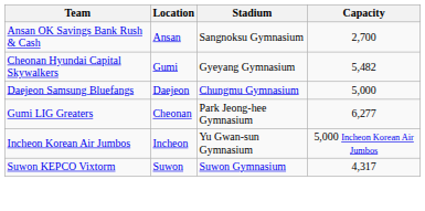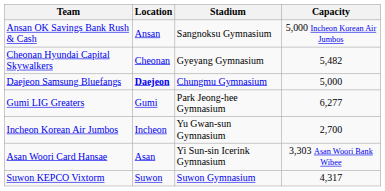Ansan OK Savings Bank Rush & Cash | Capacity: 2,700 -> 5,000 Incheon Korean Air Jumbos
Cheonan Hyundai Capital Skywalkers | Location: Gumi -> Cheonan
Daejeon Samsung Bluefangs | Location: normal -> bold
Gumi LIG Greaters | Location: Cheonan -> Gumi
Incheon Korean Air Jumbos | Capacity: 5,000 Incheon Korean Air Jumbos -> 2,700
+ row: Asan Woori Card Hansae | Asan | Yi Sun-sin Icerink Gymnasium | 3,303 Asan Woori Bank Wibee
